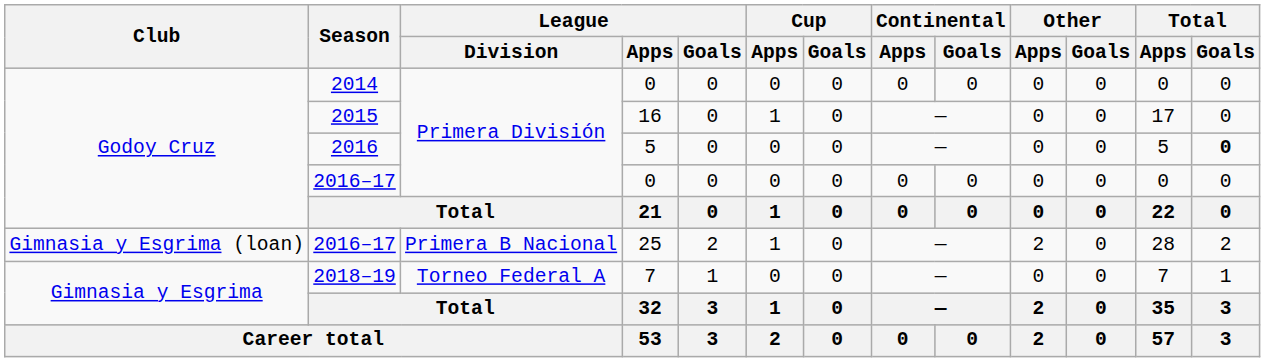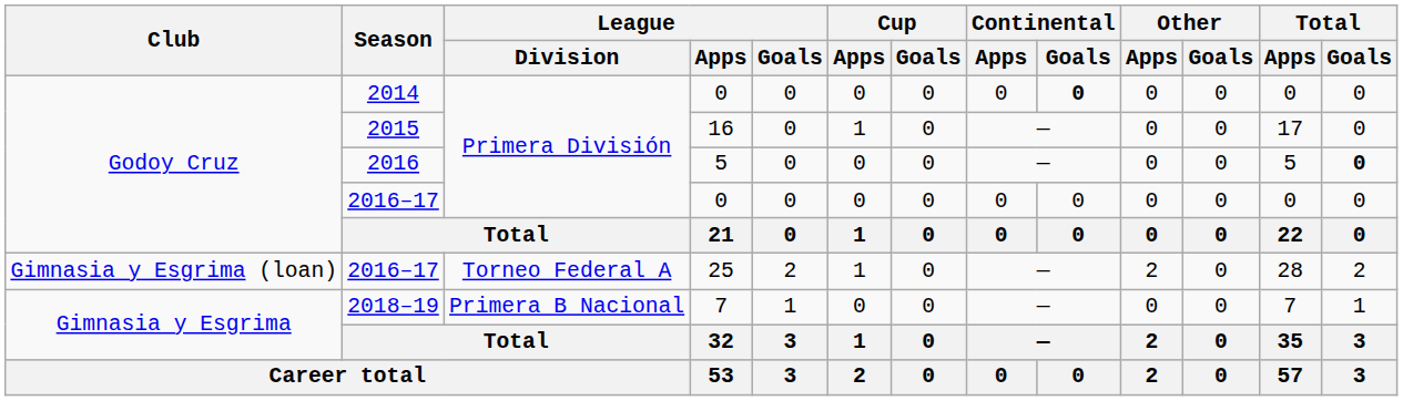2014 | Continental / Goals: normal -> bold
2016–17 / 25 | League / Division: Primera B Nacional -> Torneo Federal A
2018–19 | League / Division: Torneo Federal A -> Primera B Nacional
